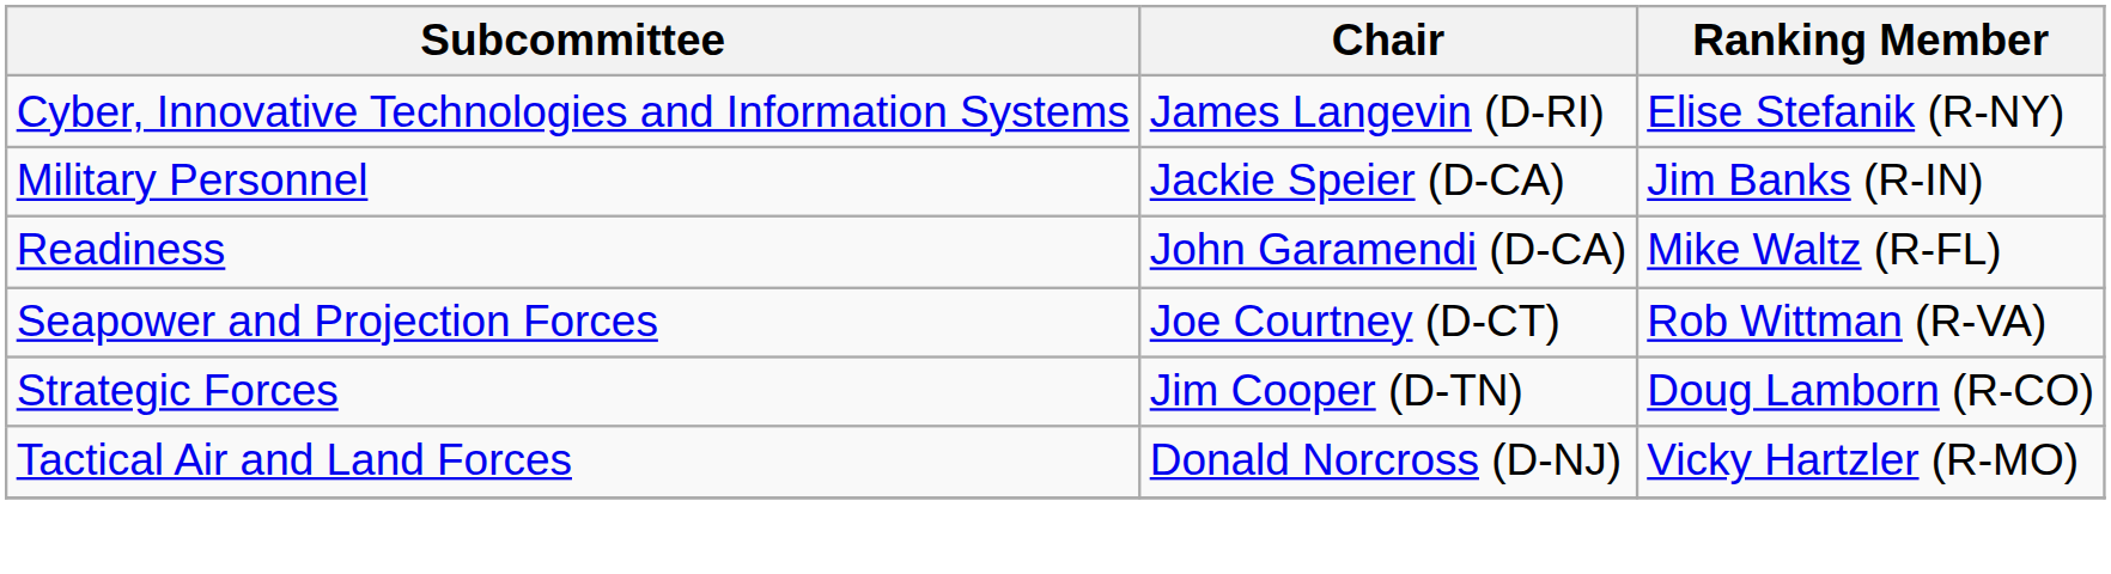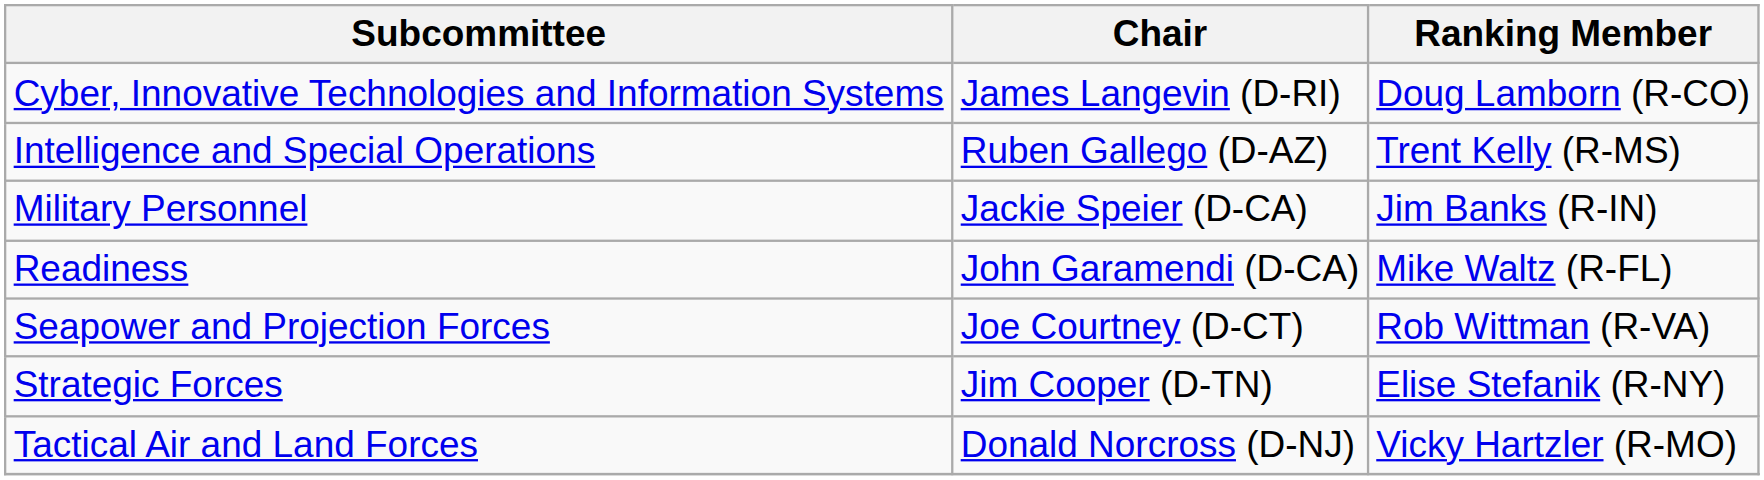Cyber, Innovative Technologies and Information Systems | Ranking Member: Elise Stefanik (R-NY) -> Doug Lamborn (R-CO)
+ row: Intelligence and Special Operations | Ruben Gallego (D-AZ) | Trent Kelly (R-MS)
Strategic Forces | Ranking Member: Doug Lamborn (R-CO) -> Elise Stefanik (R-NY)
